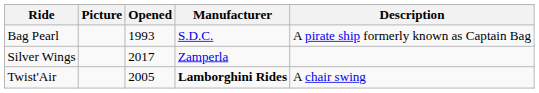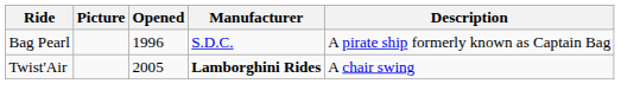Bag Pearl | Opened: 1993 -> 1996
- row: Silver Wings | 2017 | Zamperla
